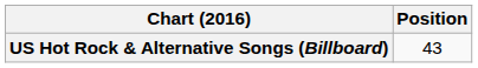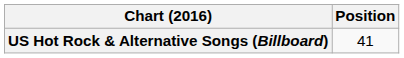US Hot Rock & Alternative Songs (Billboard) | Position: 43 -> 41
